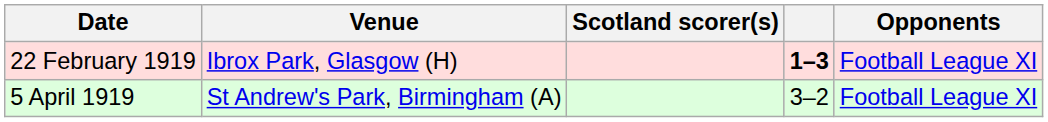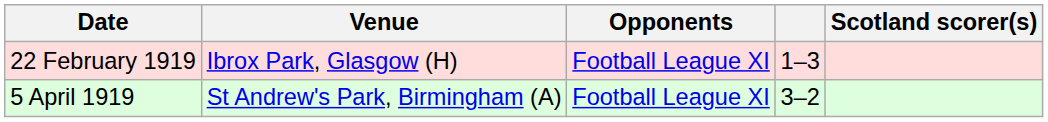columns swapped: Opponents <-> Scotland scorer(s)
22 February 1919 | column 4: bold -> normal
